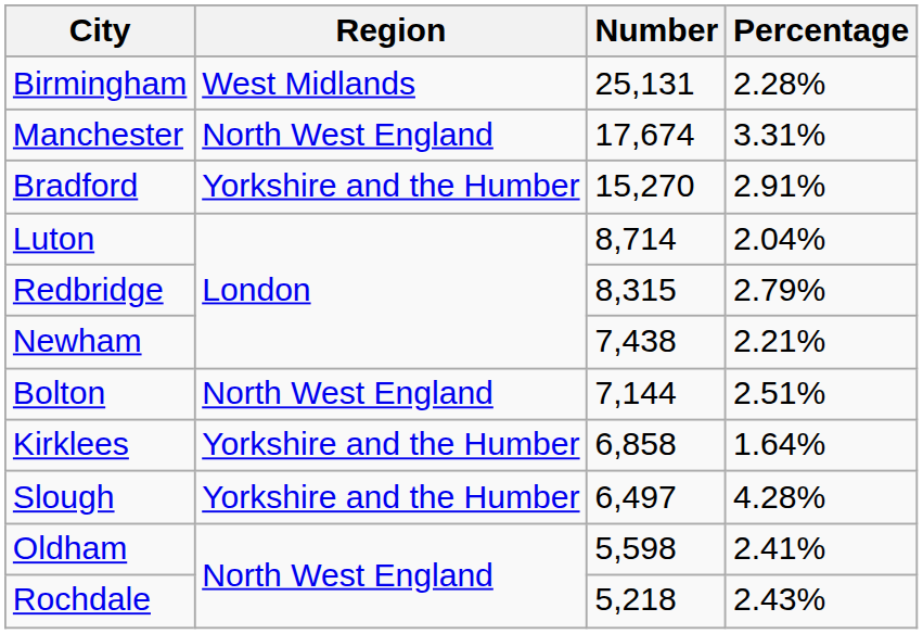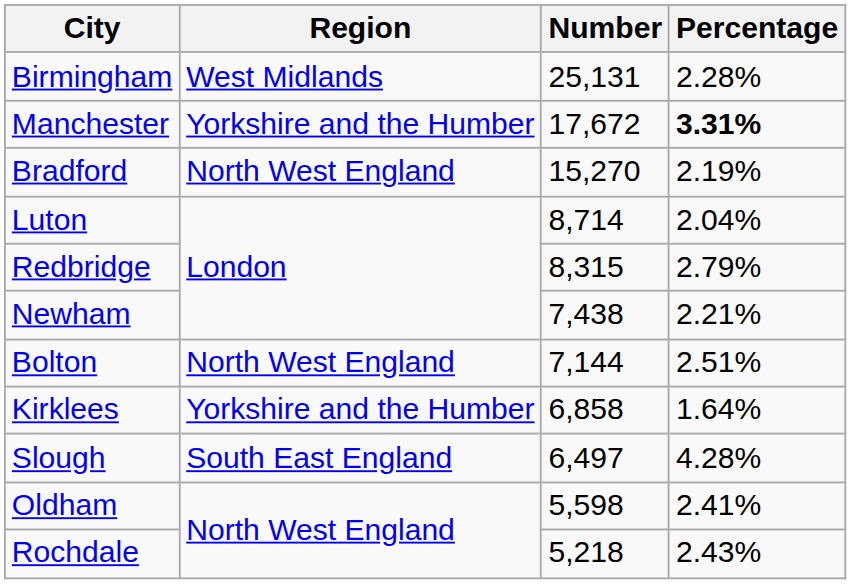Manchester | Region: North West England -> Yorkshire and the Humber
Manchester | Number: 17,674 -> 17,672
Manchester | Percentage: normal -> bold
Bradford | Region: Yorkshire and the Humber -> North West England
Bradford | Percentage: 2.91% -> 2.19%
Slough | Region: Yorkshire and the Humber -> South East England
